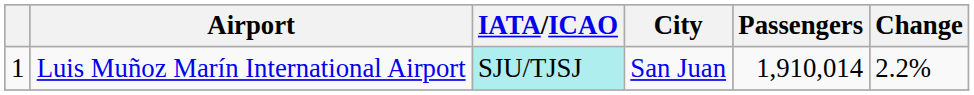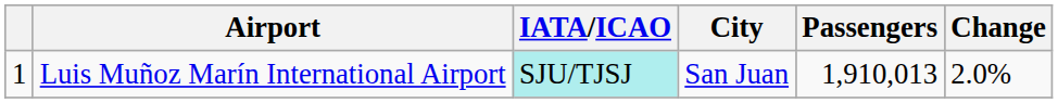Luis Muñoz Marín International Airport | Passengers: 1,910,014 -> 1,910,013
Luis Muñoz Marín International Airport | Change: 2.2% -> 2.0%
